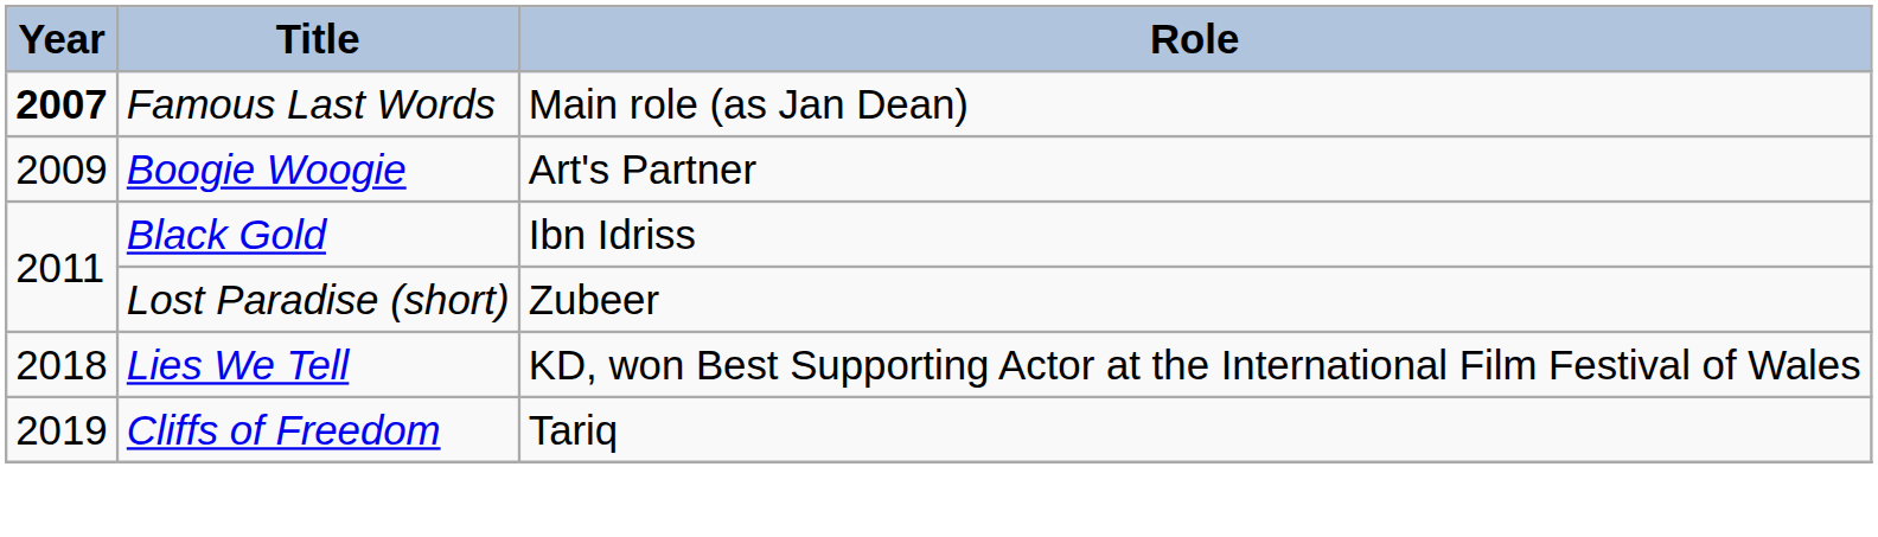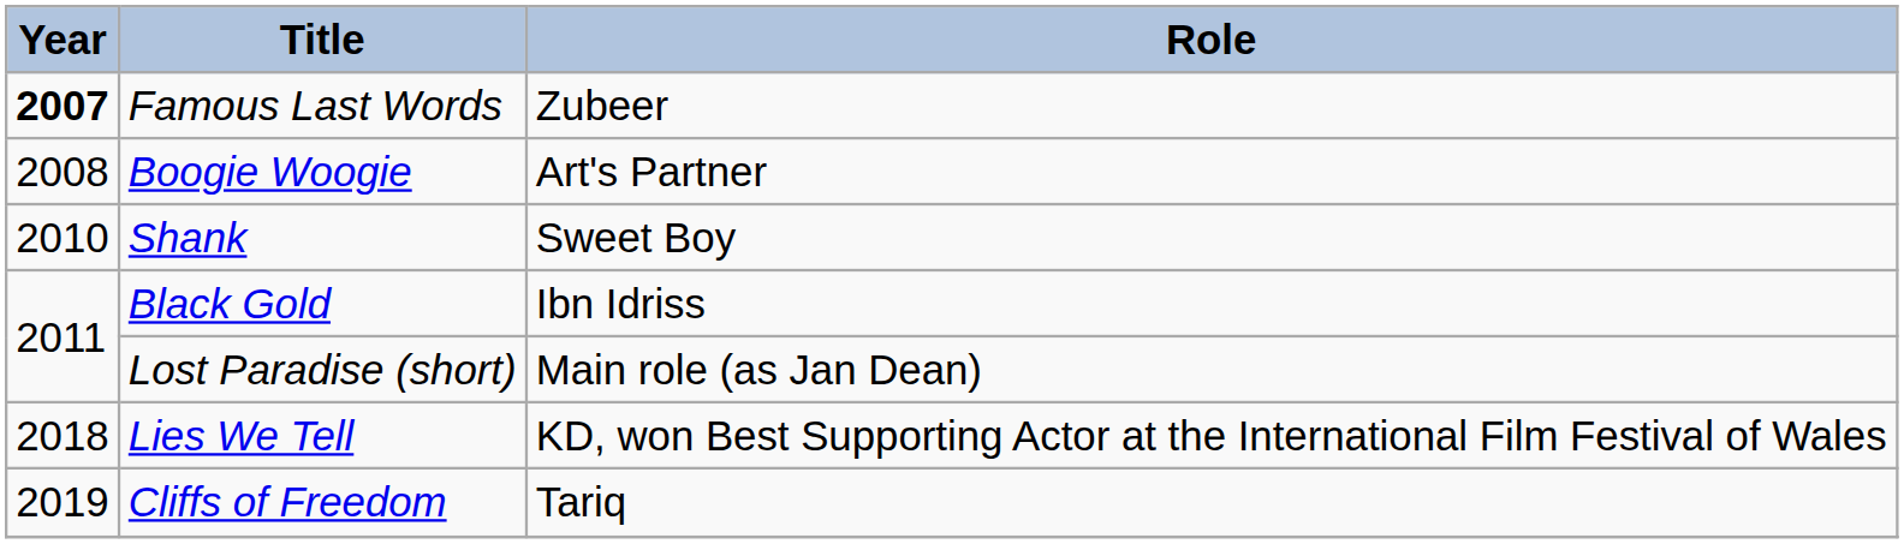Famous Last Words | Role: Main role (as Jan Dean) -> Zubeer
Boogie Woogie | Year: 2009 -> 2008
+ row: 2010 | Shank | Sweet Boy
Lost Paradise (short) | Role: Zubeer -> Main role (as Jan Dean)
